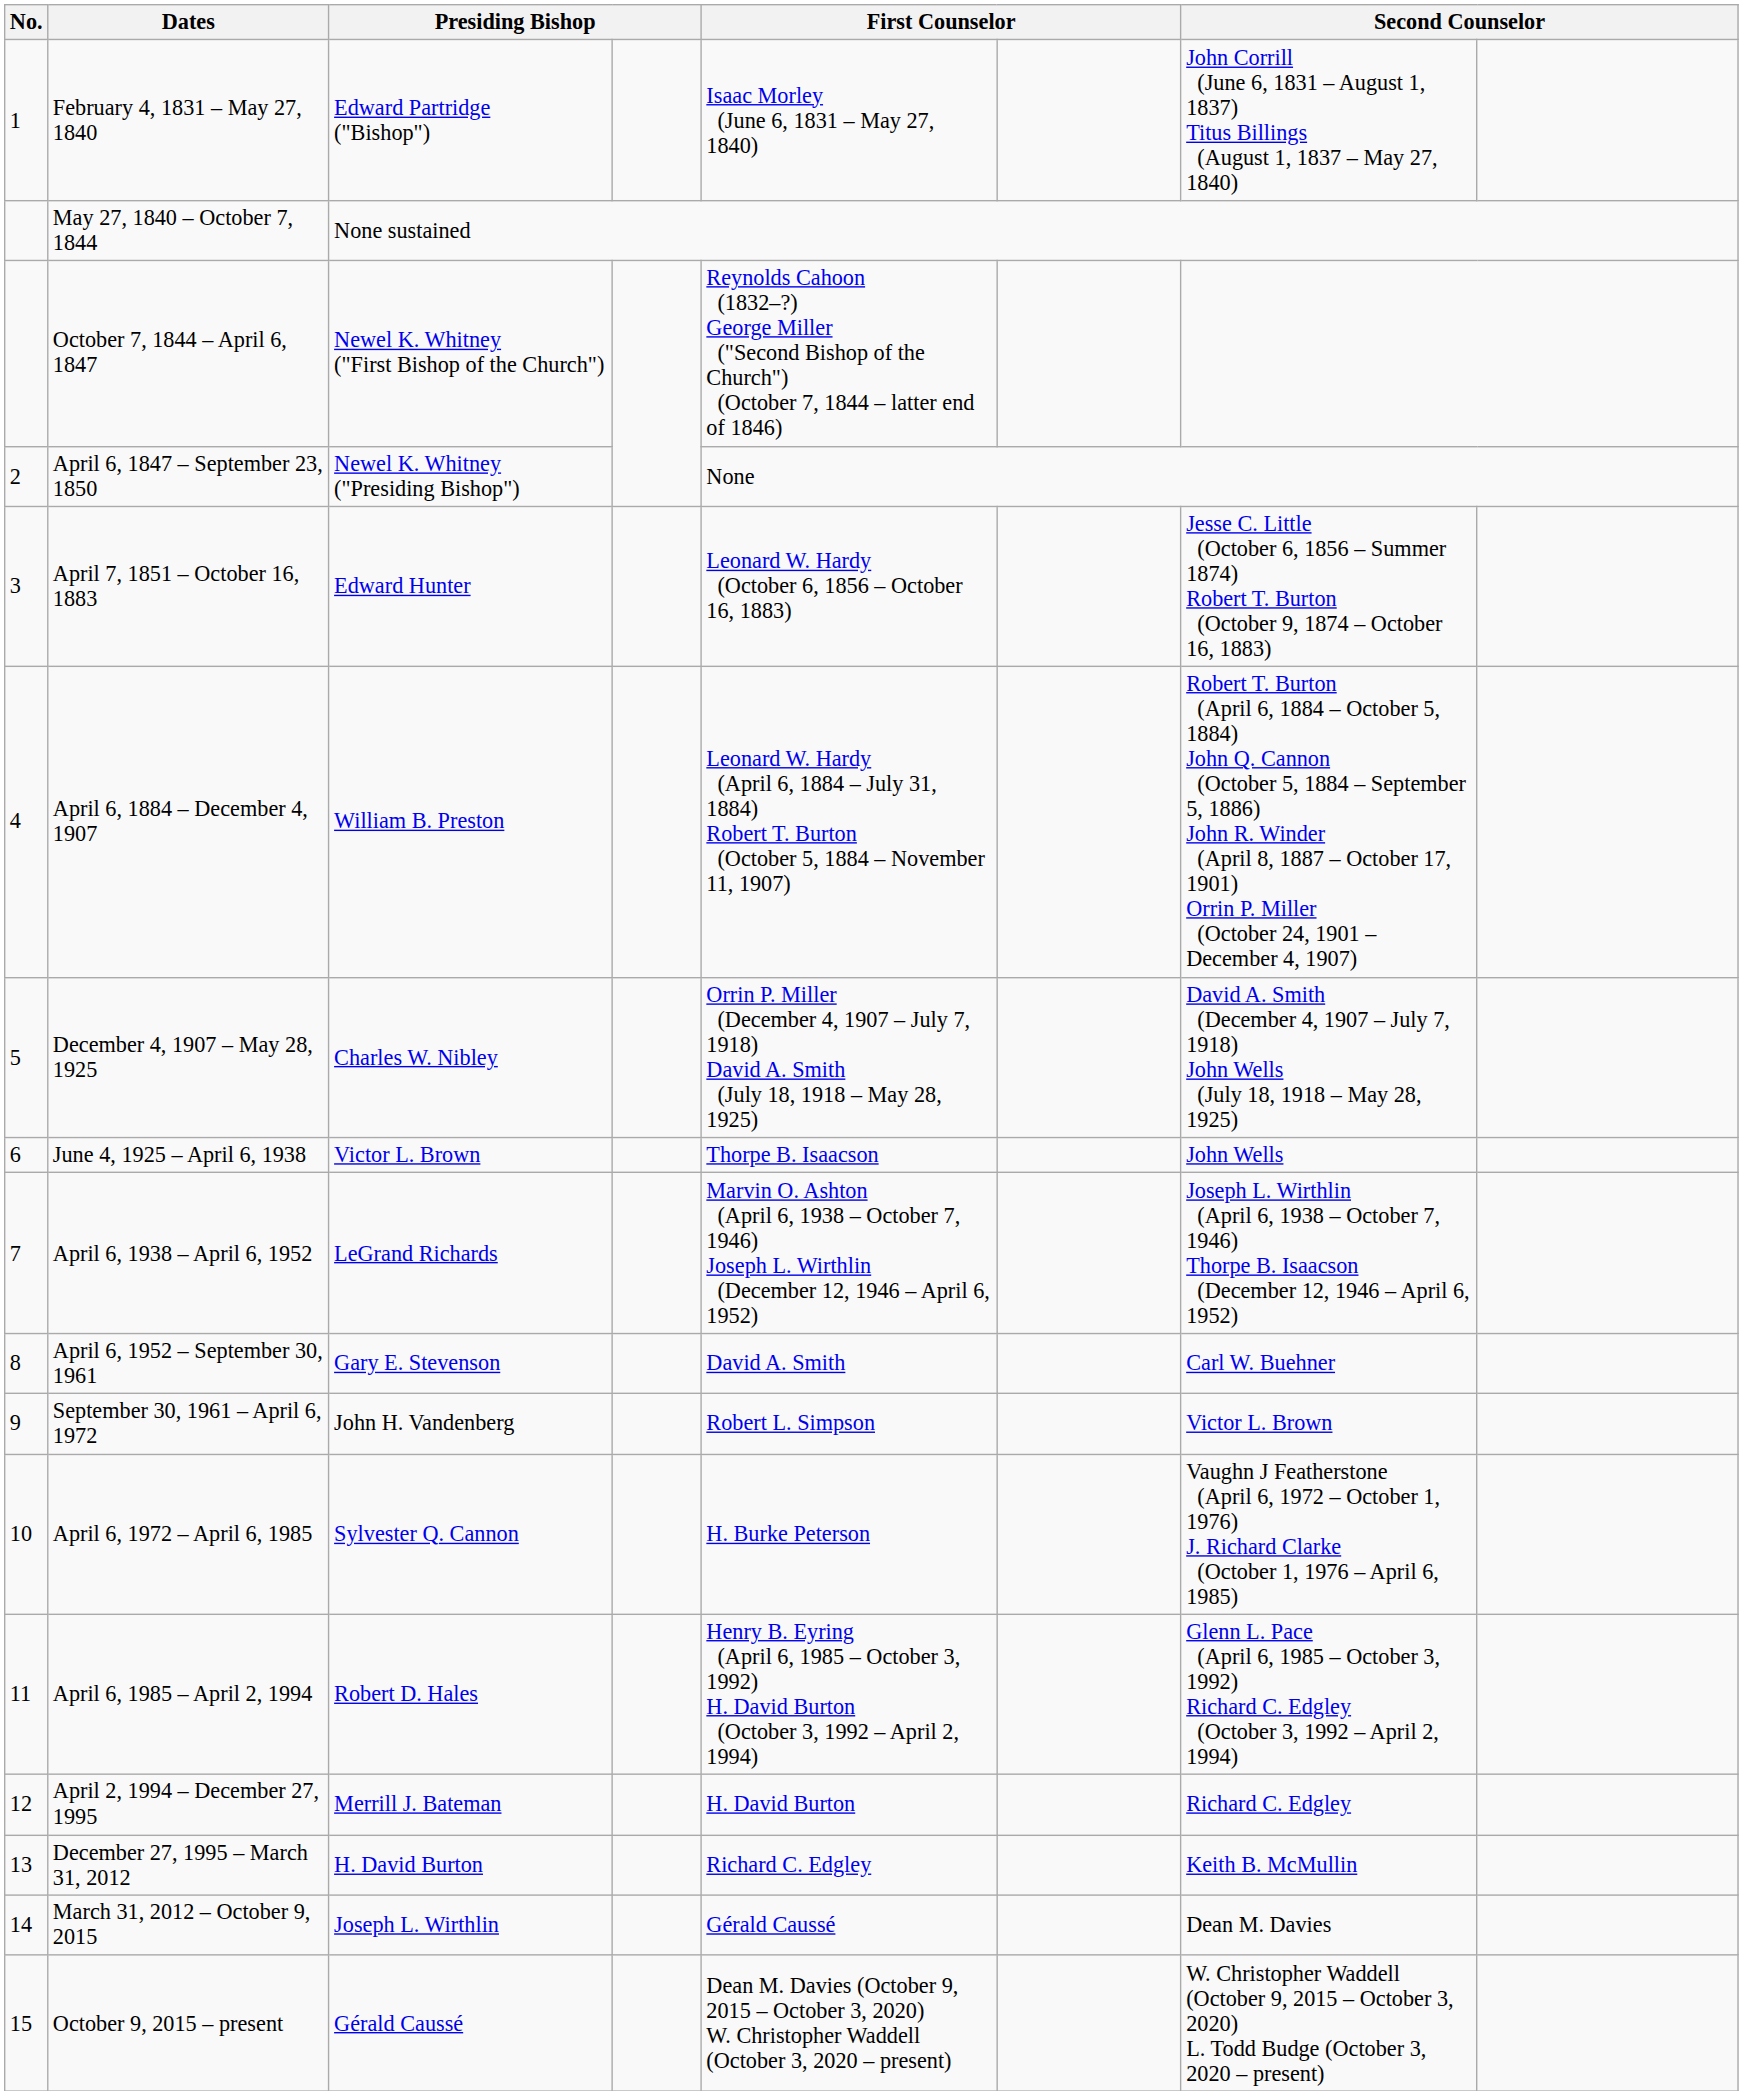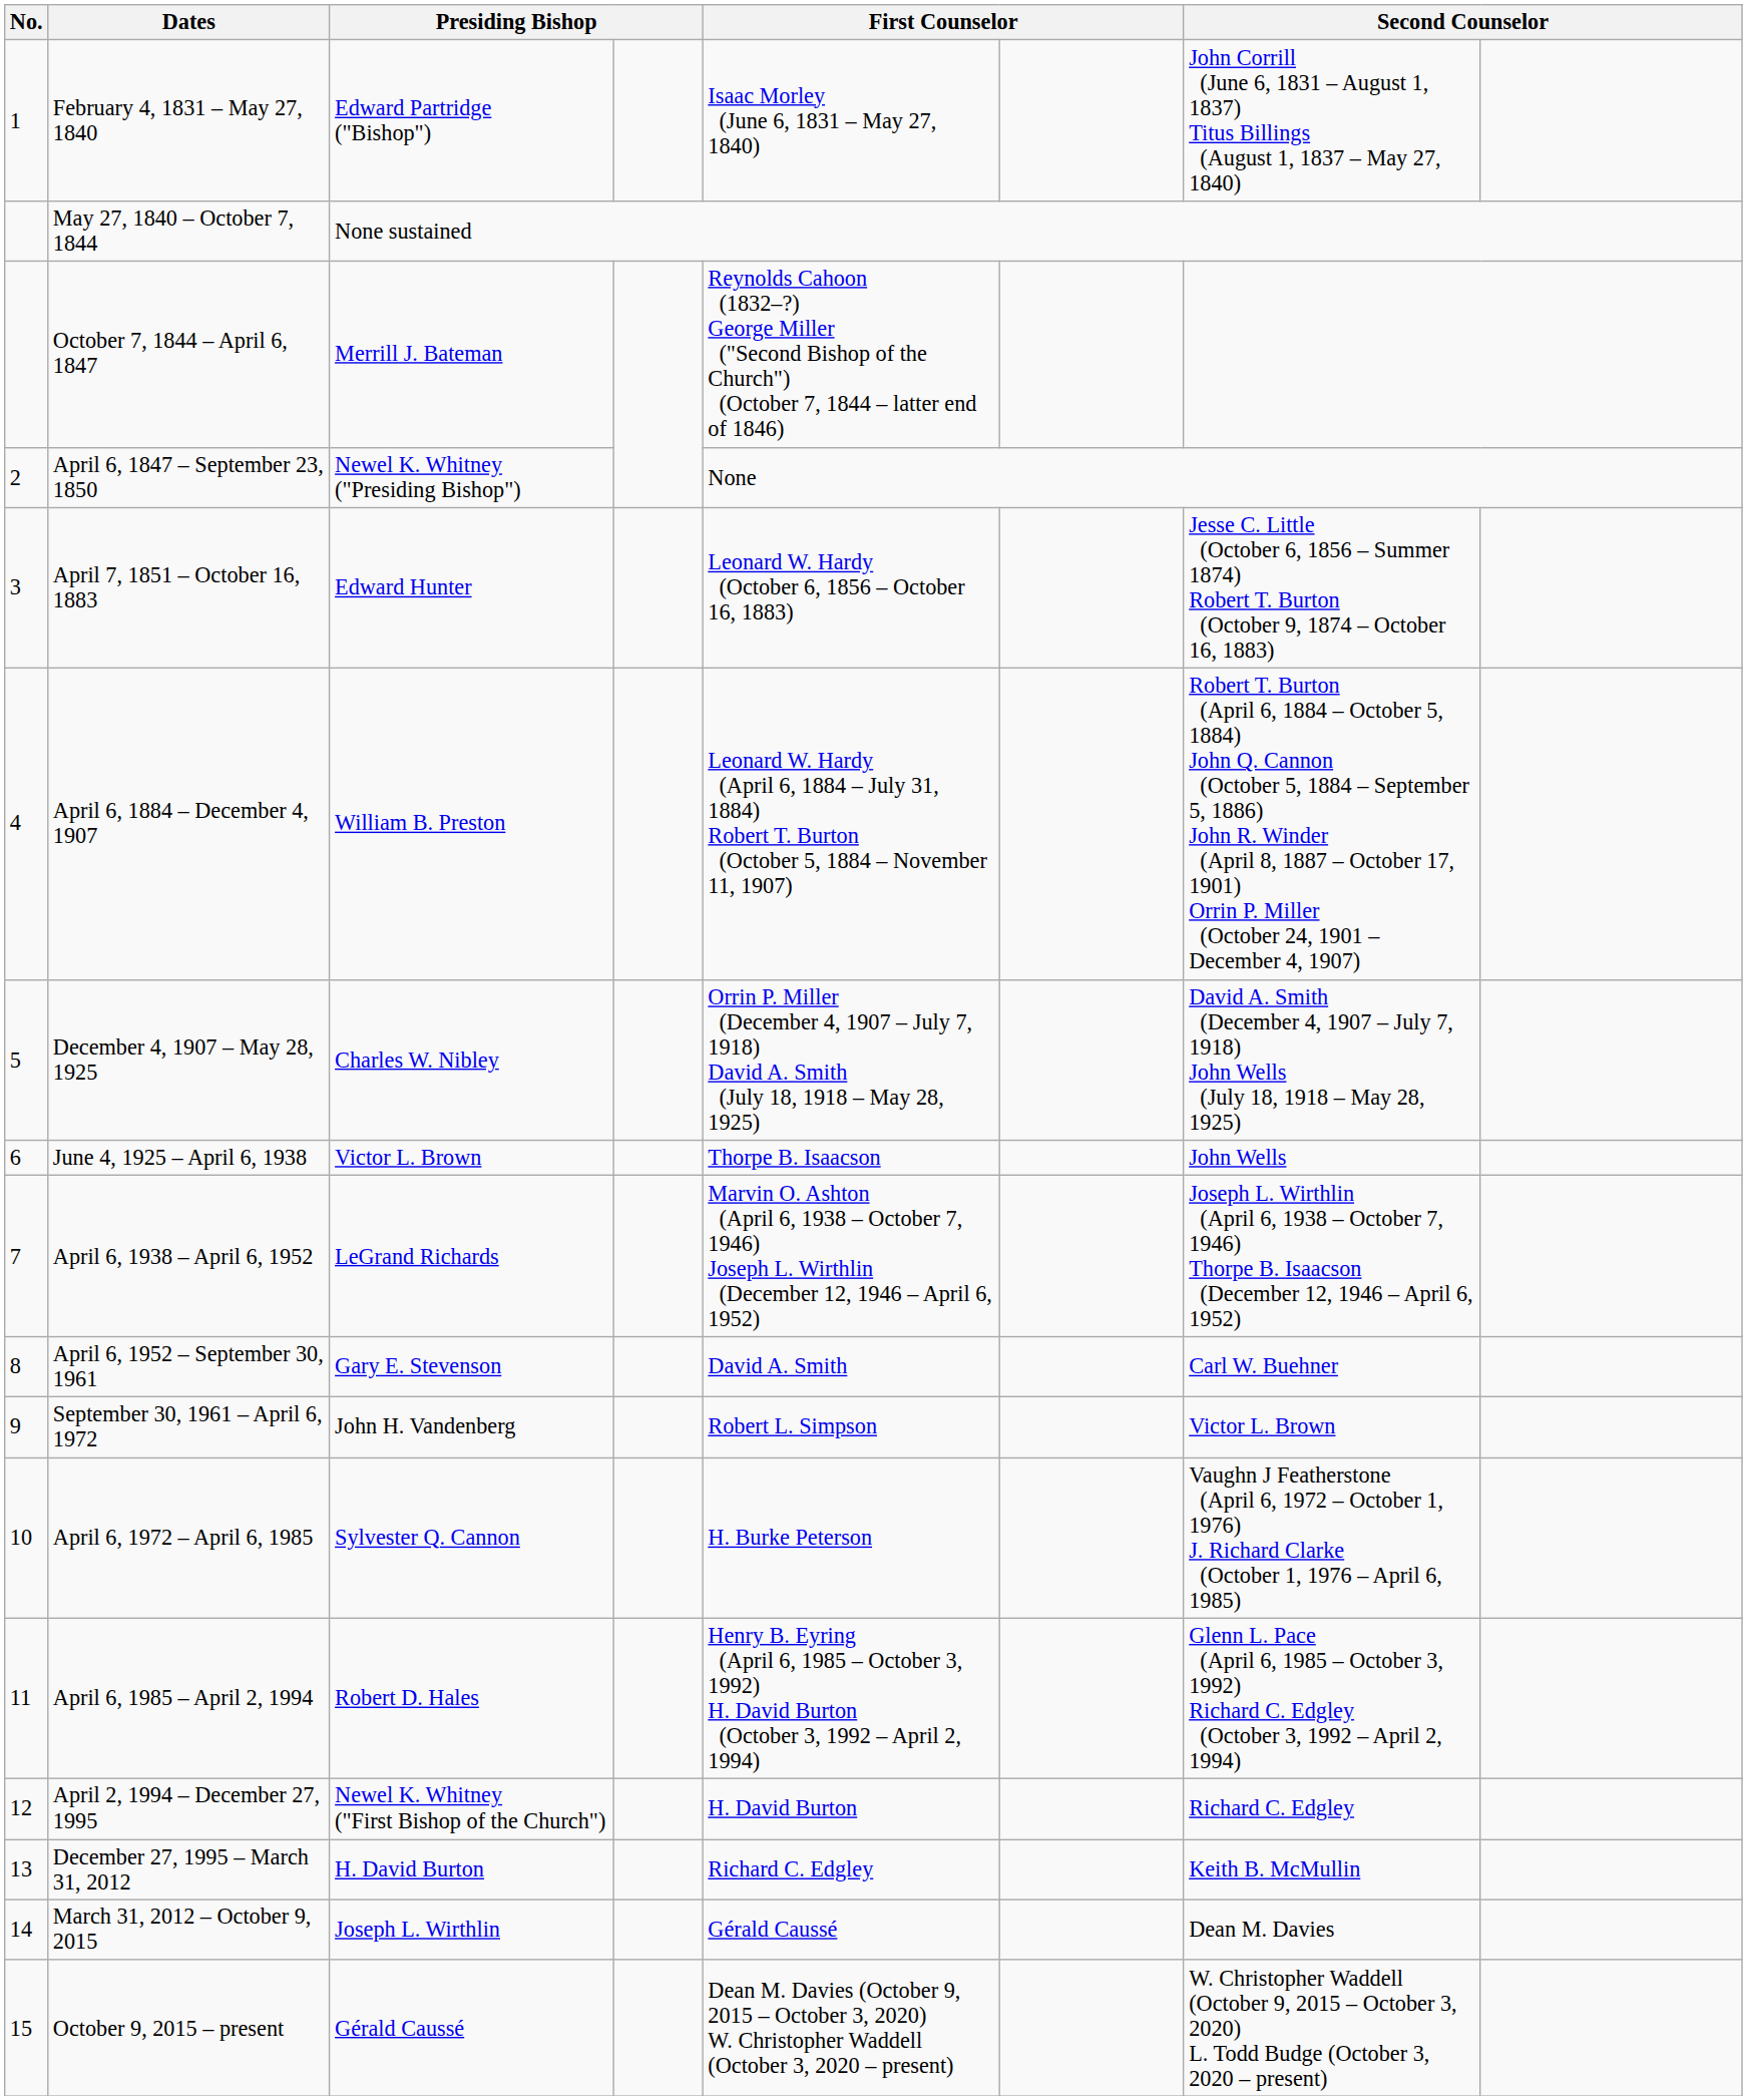October 7, 1844 – April 6, 1847 | column 3: Newel K. Whitney ("First Bishop of the Church") -> Merrill J. Bateman
April 2, 1994 – December 27, 1995 | column 3: Merrill J. Bateman -> Newel K. Whitney ("First Bishop of the Church")
